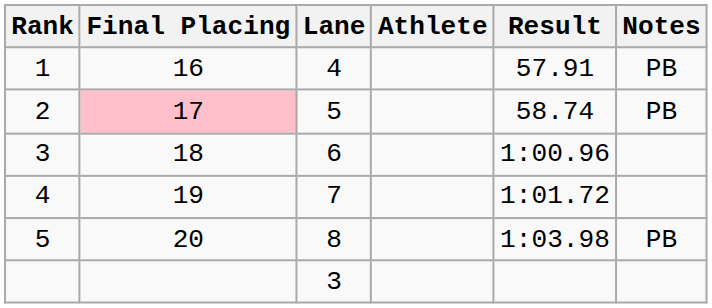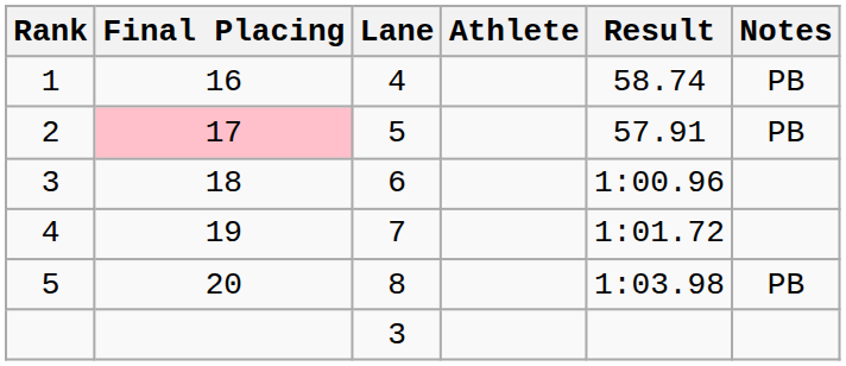1 | Result: 57.91 -> 58.74
2 | Result: 58.74 -> 57.91
